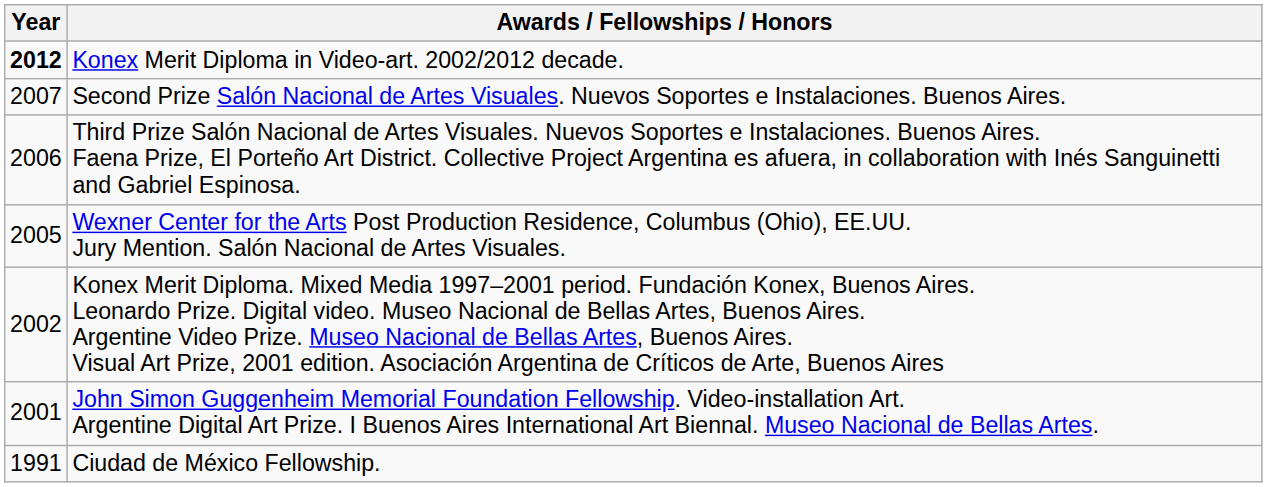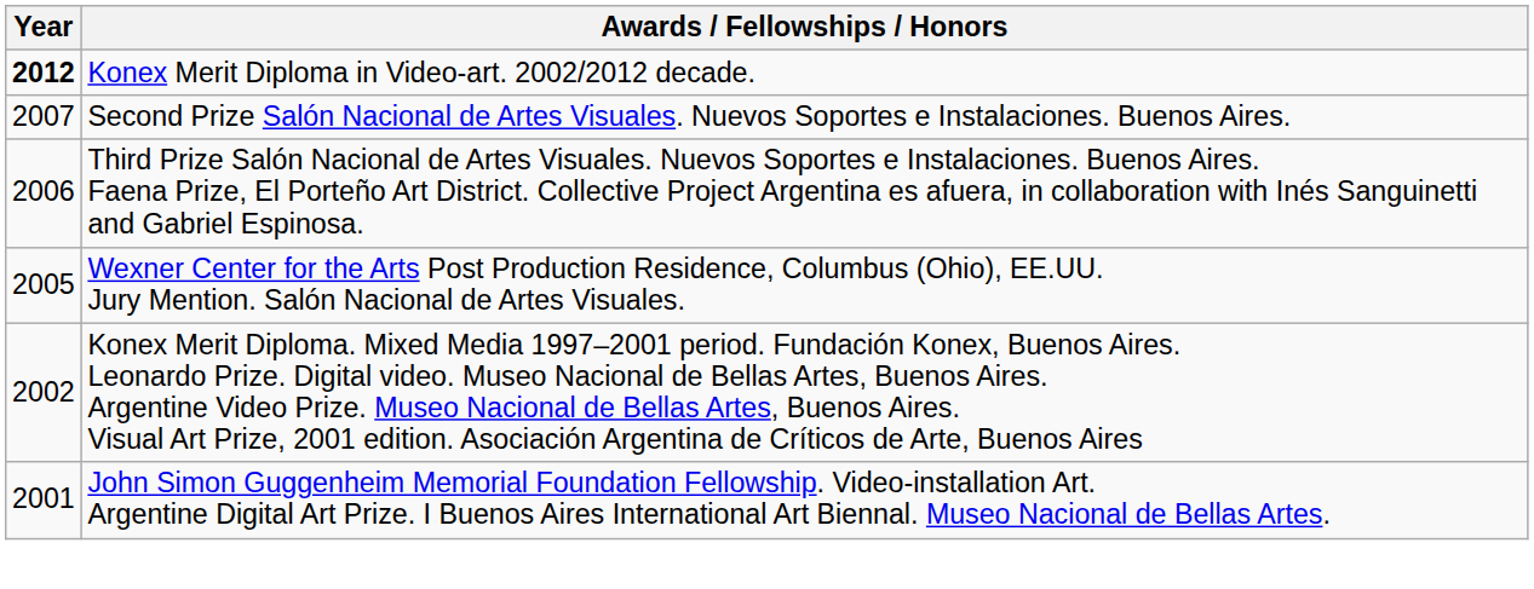- row: 1991 | Ciudad de México Fellowship.
